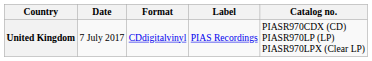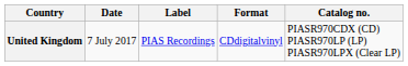columns swapped: Label <-> Format
